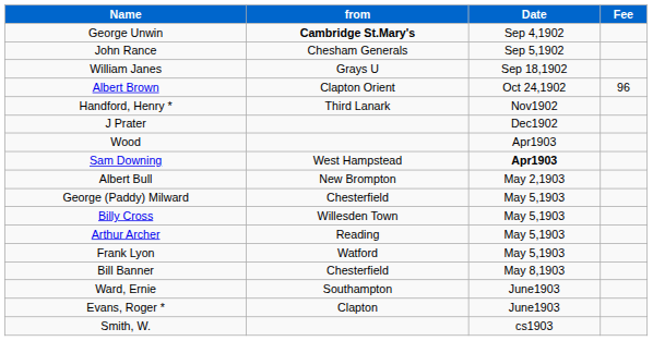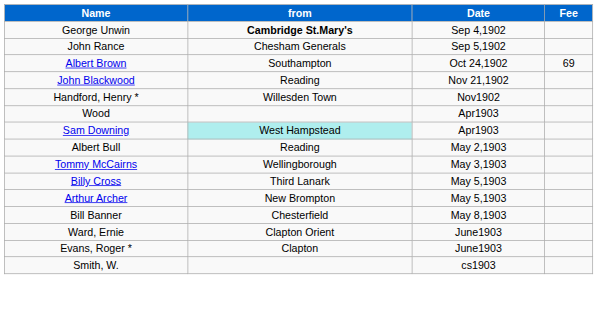- row: William Janes | Grays U | Sep 18,1902
Albert Brown | from: Clapton Orient -> Southampton
Albert Brown | Fee: 96 -> 69
+ row: John Blackwood | Reading | Nov 21,1902
Handford, Henry * | from: Third Lanark -> Willesden Town
- row: J Prater | Dec1902
Sam Downing | from: no background -> paleturquoise background
Sam Downing | Date: bold -> normal
Albert Bull | from: New Brompton -> Reading
+ row: Tommy McCairns | Wellingborough | May 3,1903
- row: George (Paddy) Milward | Chesterfield | May 5,1903
Billy Cross | from: Willesden Town -> Third Lanark
Arthur Archer | from: Reading -> New Brompton
- row: Frank Lyon | Watford | May 5,1903
Ward, Ernie | from: Southampton -> Clapton Orient
